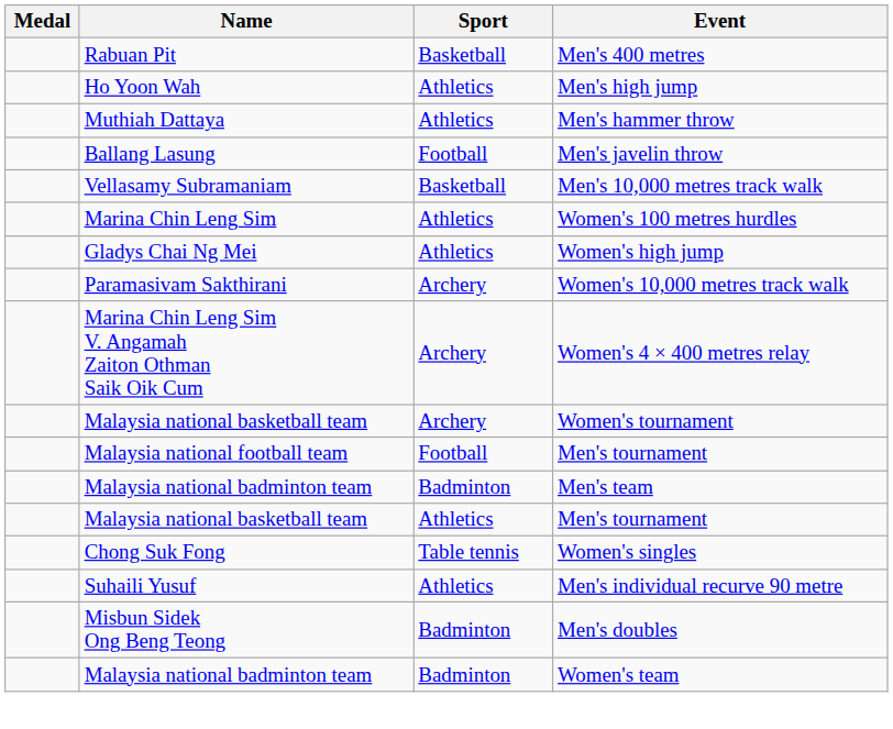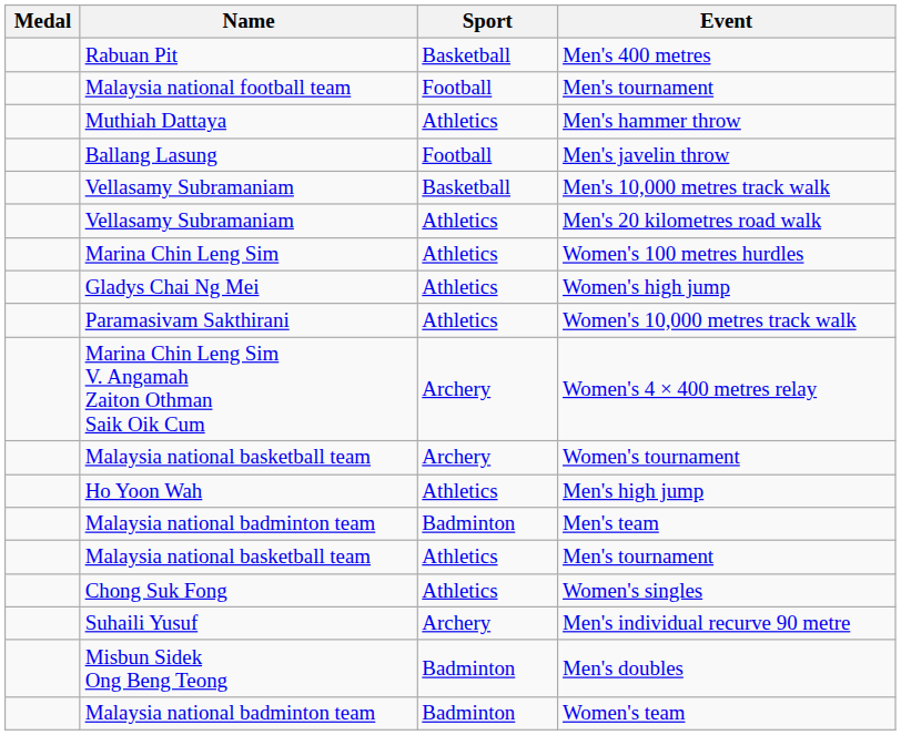rows swapped: Men's high jump <-> Malaysia national football team / Men's tournament
+ row: Vellasamy Subramaniam | Athletics | Men's 20 kilometres road walk
Women's 10,000 metres track walk | Sport: Archery -> Athletics
Women's singles | Sport: Table tennis -> Athletics
Men's individual recurve 90 metre | Sport: Athletics -> Archery
